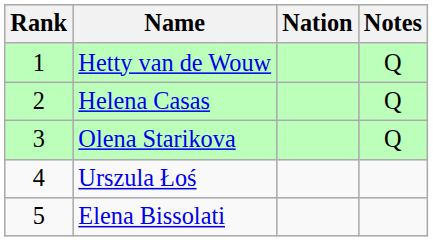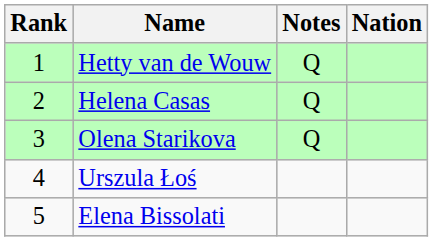columns swapped: Nation <-> Notes
